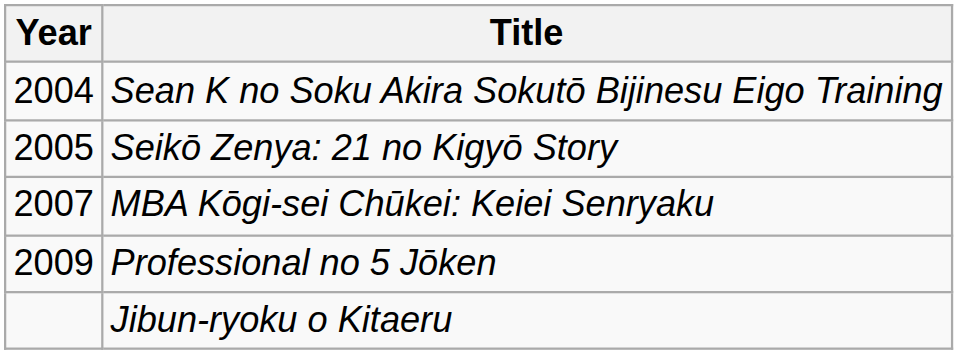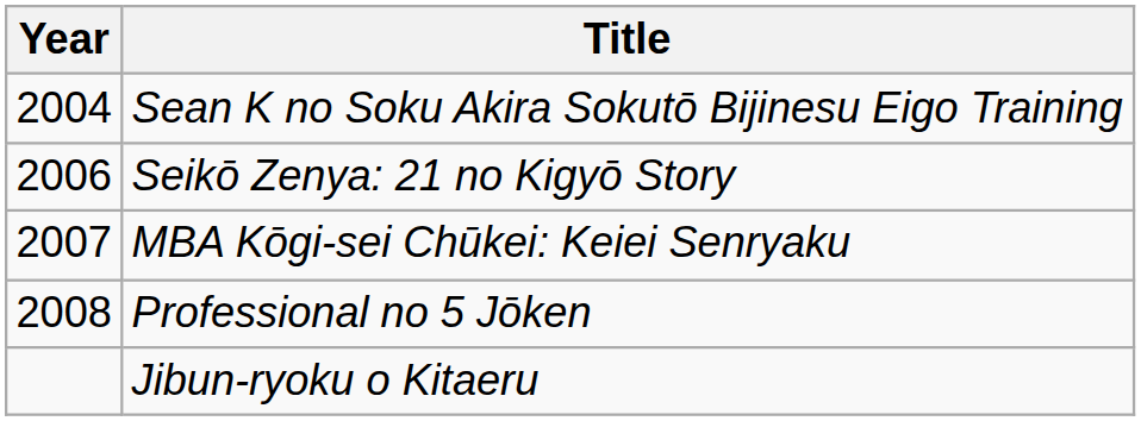Seikō Zenya: 21 no Kigyō Story | Year: 2005 -> 2006
Professional no 5 Jōken | Year: 2009 -> 2008
